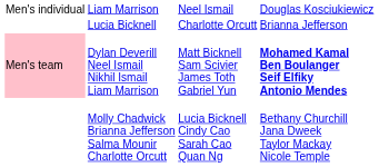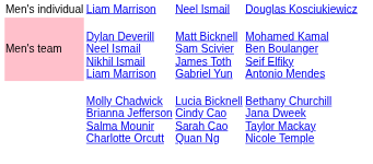- row: Lucia Bicknell | Charlotte Orcutt | Brianna Jefferson
Dylan Deverill Neel Ismail Nikhil Ismail Liam Marrison | column 4: bold -> normal
